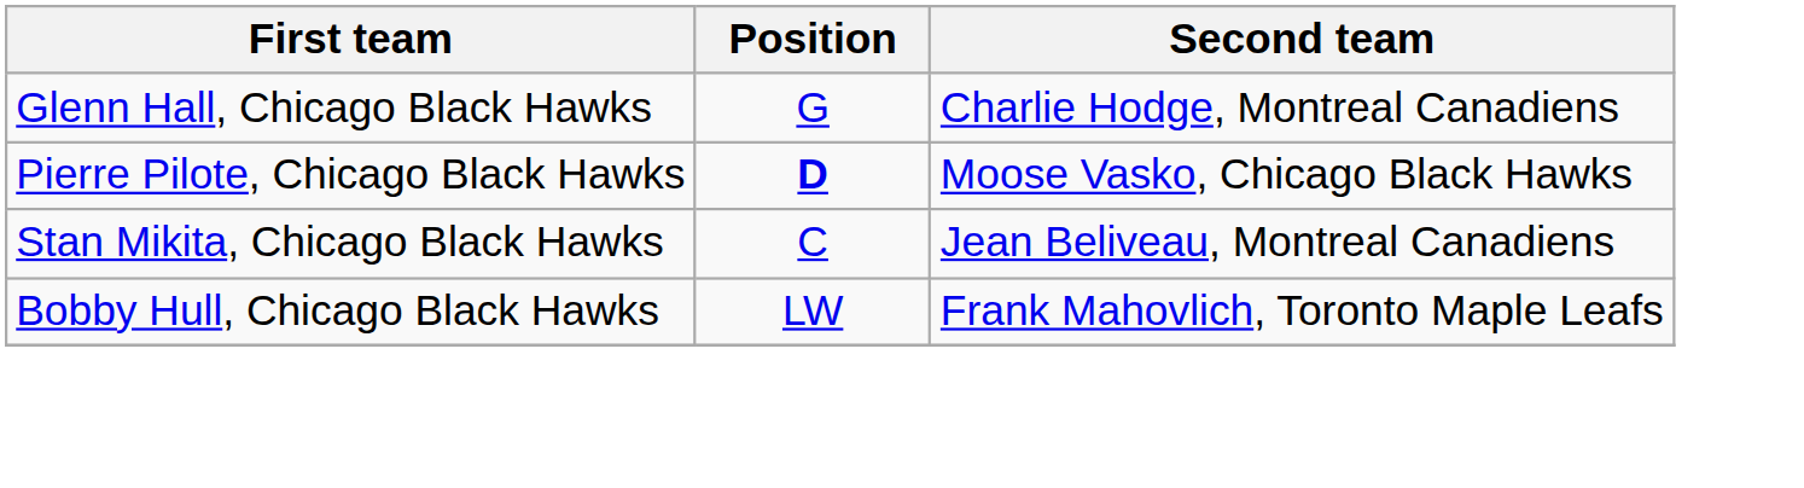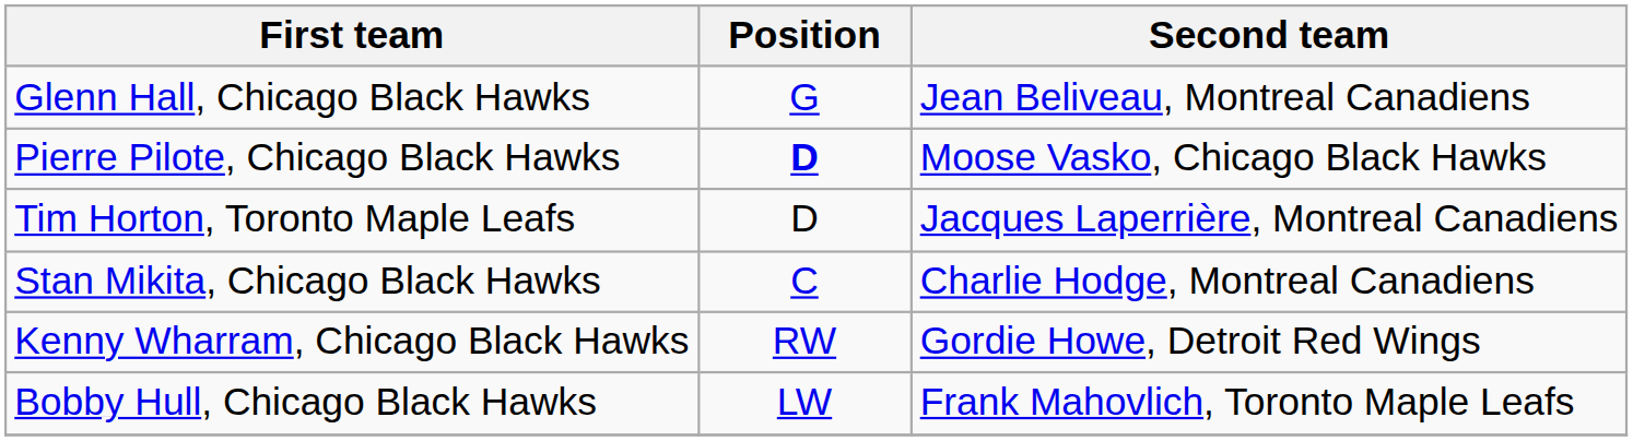Glenn Hall, Chicago Black Hawks | Second team: Charlie Hodge, Montreal Canadiens -> Jean Beliveau, Montreal Canadiens
+ row: Tim Horton, Toronto Maple Leafs | D | Jacques Laperrière, Montreal Canadiens
Stan Mikita, Chicago Black Hawks | Second team: Jean Beliveau, Montreal Canadiens -> Charlie Hodge, Montreal Canadiens
+ row: Kenny Wharram, Chicago Black Hawks | RW | Gordie Howe, Detroit Red Wings
